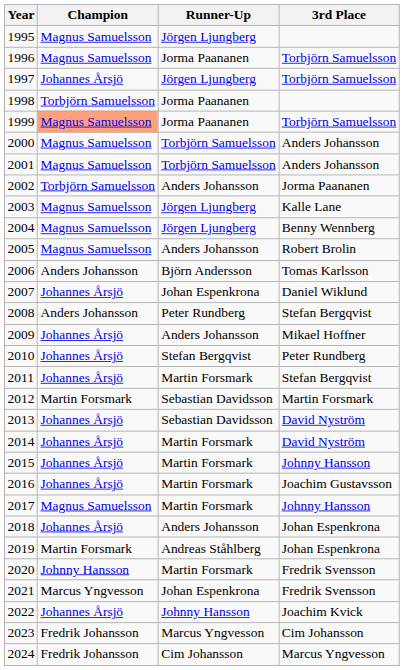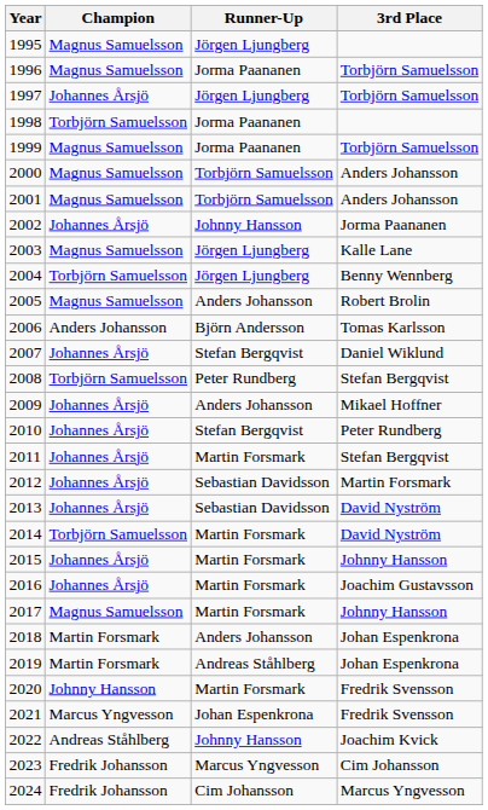1999 | Champion: lightsalmon background -> no background
2002 | Champion: Torbjörn Samuelsson -> Johannes Årsjö
2002 | Runner-Up: Anders Johansson -> Johnny Hansson
2004 | Champion: Magnus Samuelsson -> Torbjörn Samuelsson
2007 | Runner-Up: Johan Espenkrona -> Stefan Bergqvist
2008 | Champion: Anders Johansson -> Torbjörn Samuelsson
2012 | Champion: Martin Forsmark -> Johannes Årsjö
2014 | Champion: Johannes Årsjö -> Torbjörn Samuelsson
2018 | Champion: Johannes Årsjö -> Martin Forsmark
2022 | Champion: Johannes Årsjö -> Andreas Ståhlberg
